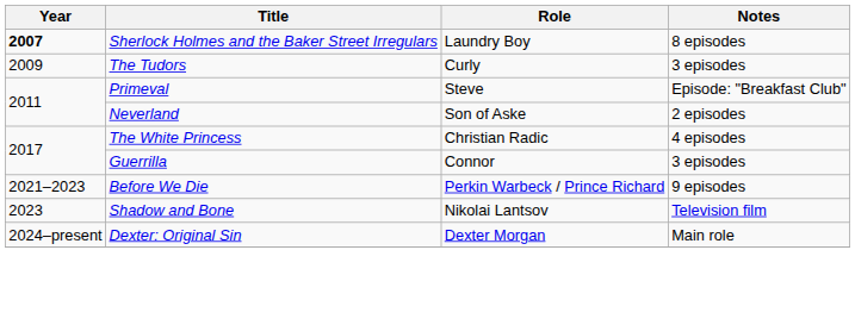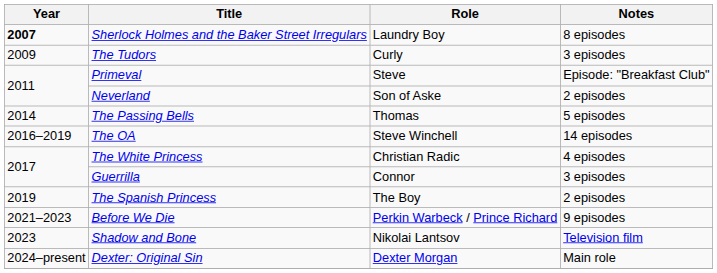+ row: 2014 | The Passing Bells | Thomas | 5 episodes
+ row: 2016–2019 | The OA | Steve Winchell | 14 episodes
+ row: 2019 | The Spanish Princess | The Boy | 2 episodes
